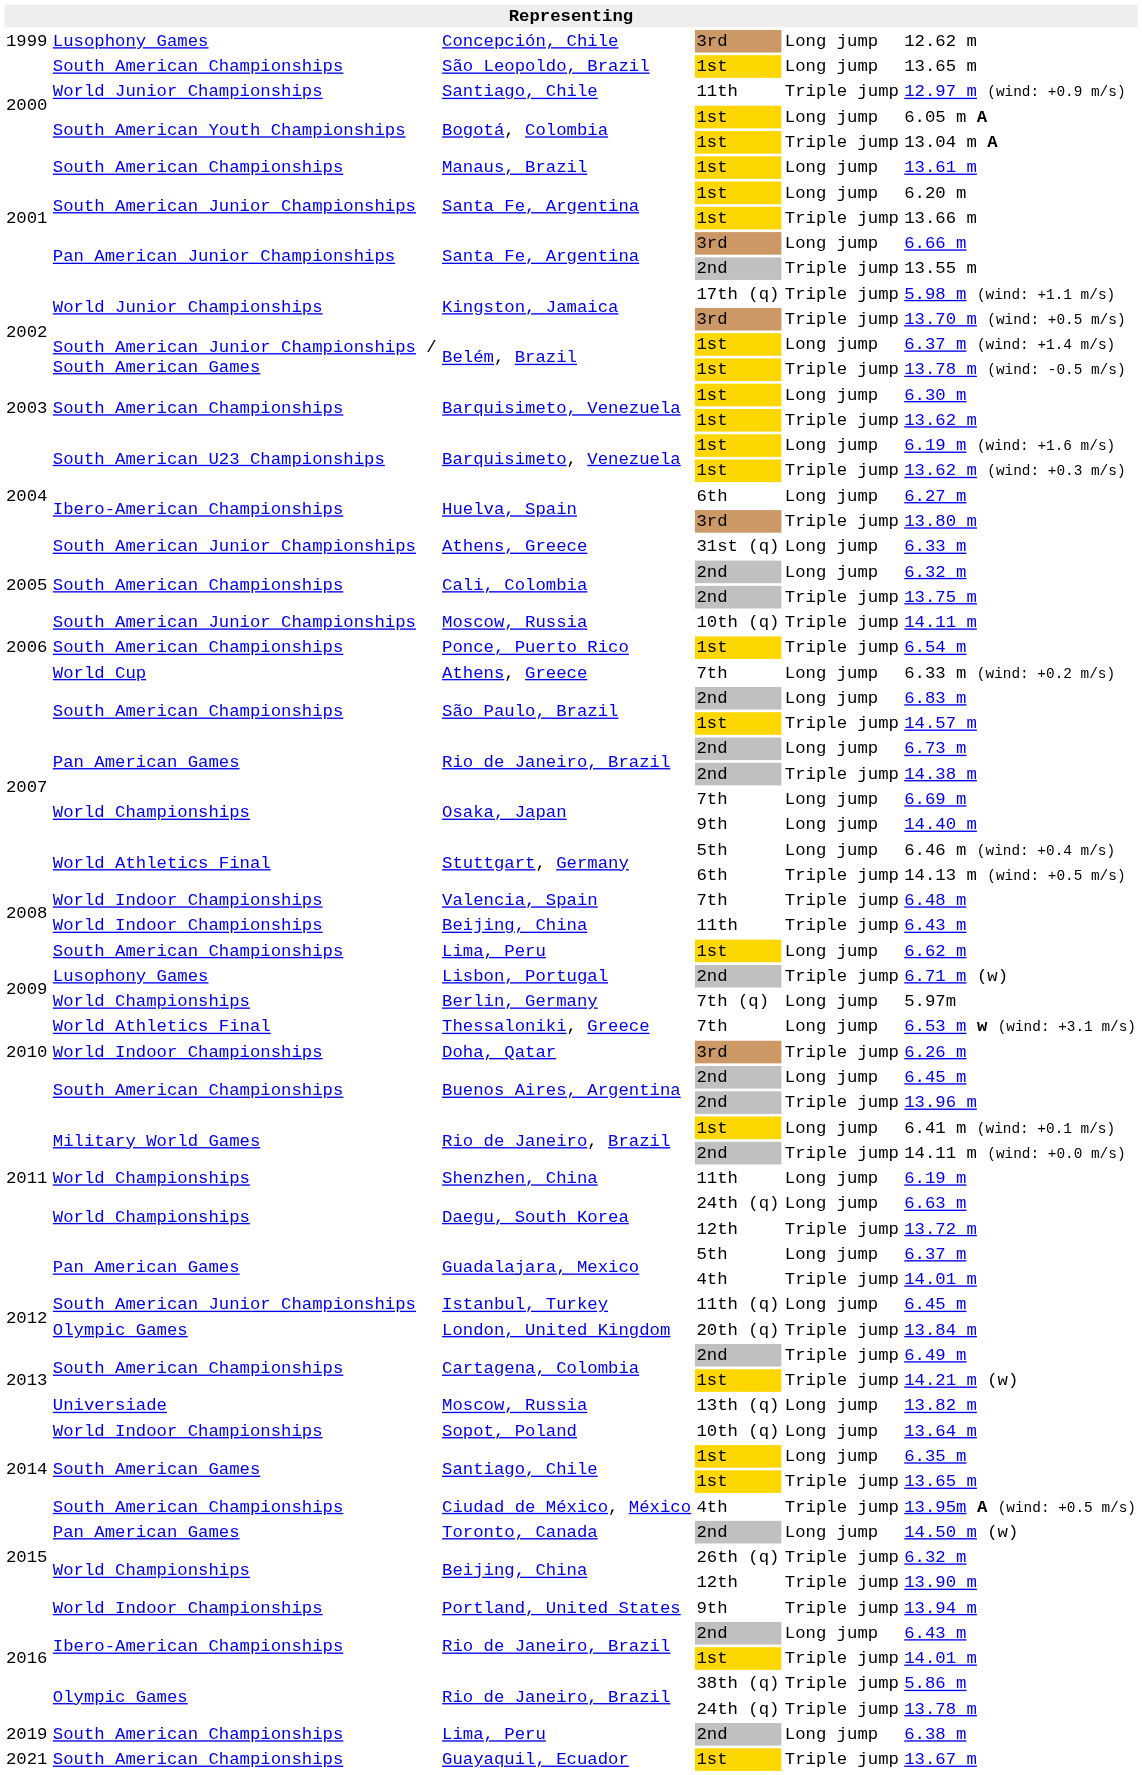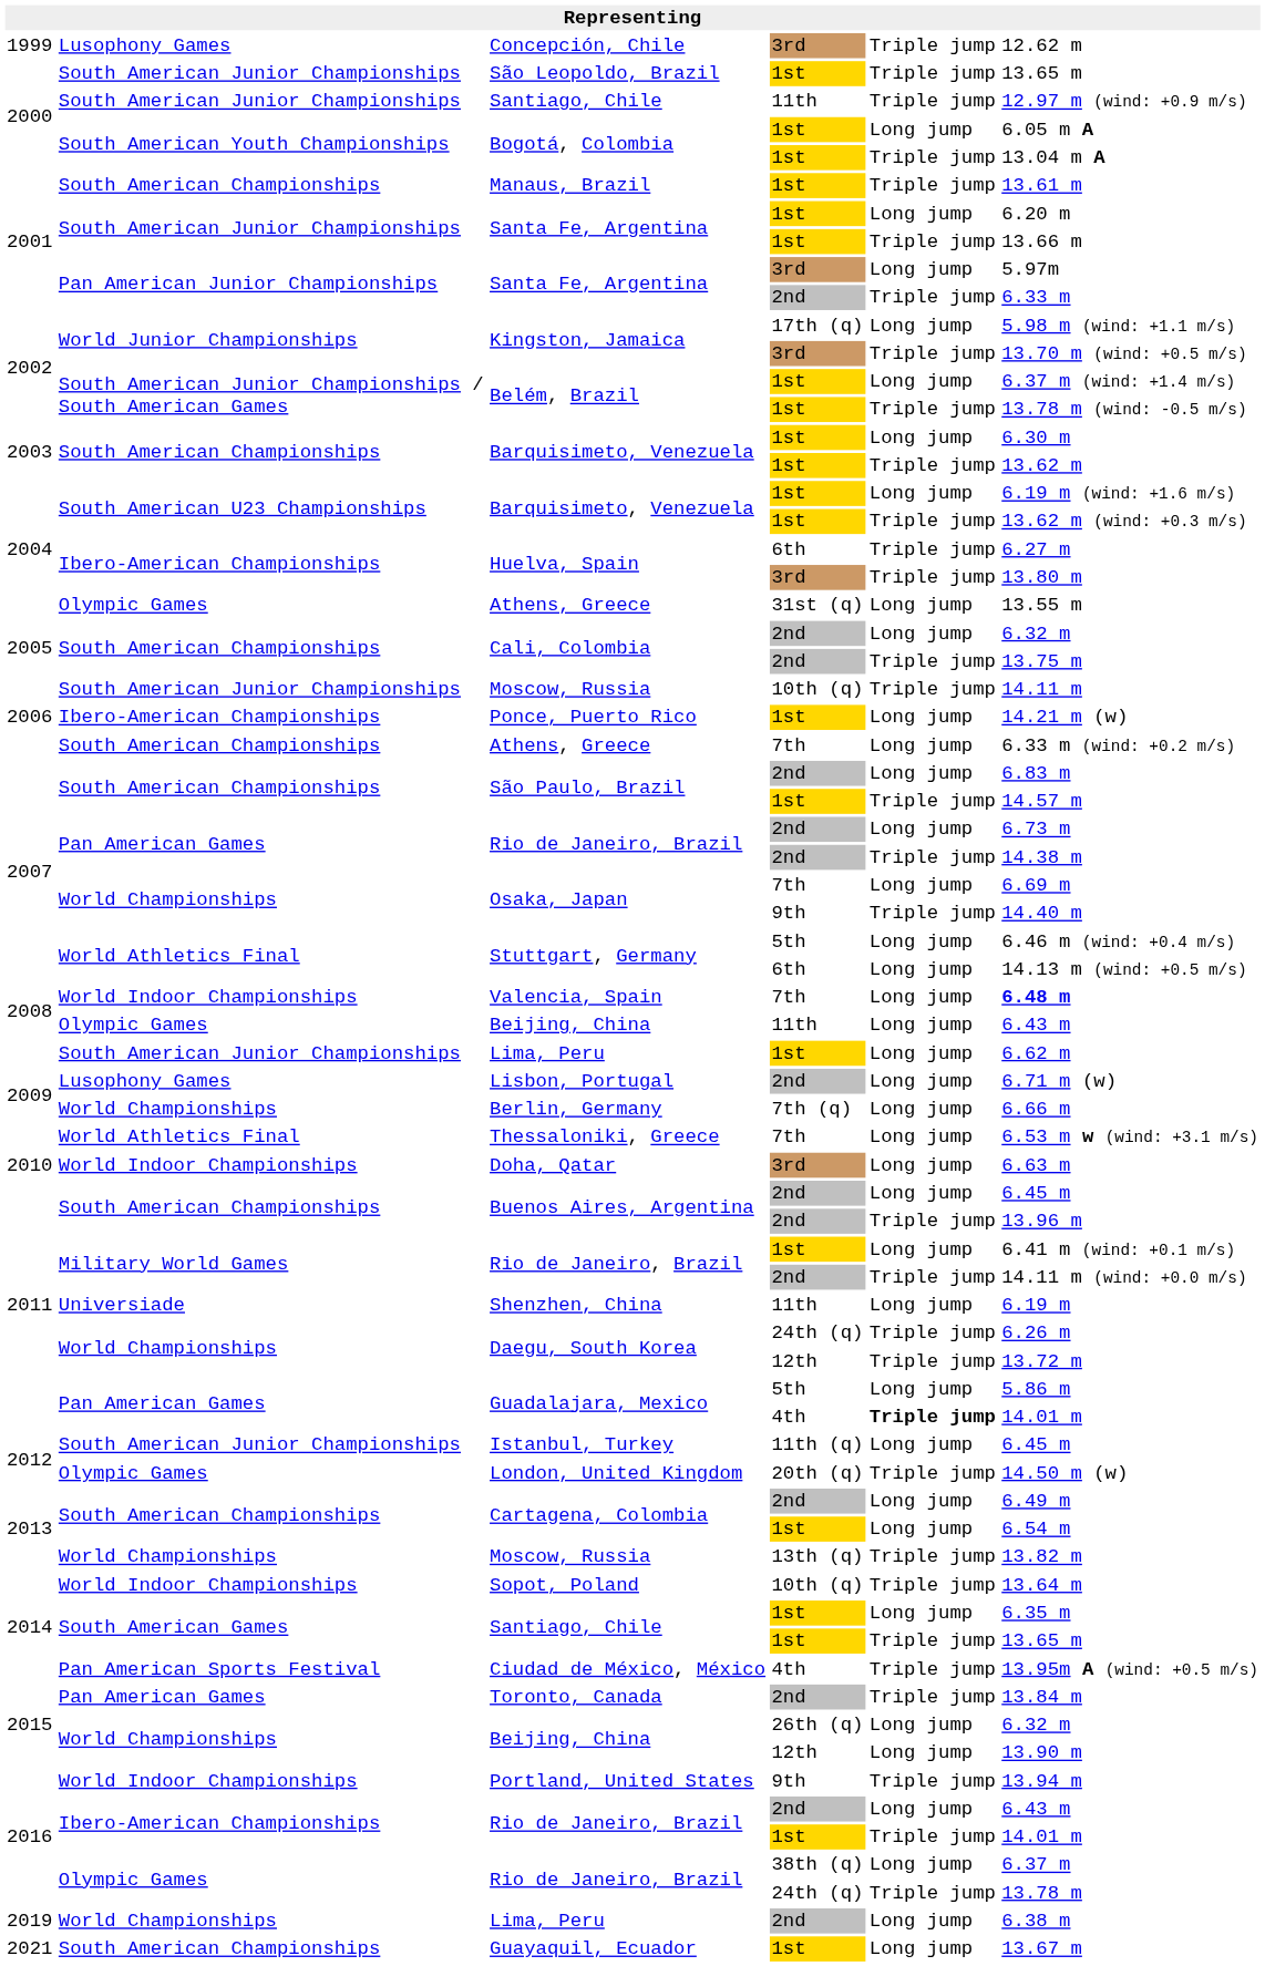Concepción, Chile | column 5: Long jump -> Triple jump
São Leopoldo, Brazil | column 2: South American Championships -> South American Junior Championships
São Leopoldo, Brazil | column 5: Long jump -> Triple jump
Santiago, Chile / 11th | column 2: World Junior Championships -> South American Junior Championships
Manaus, Brazil | column 5: Long jump -> Triple jump
Santa Fe, Argentina / 3rd | column 6: 6.66 m -> 5.97m
Santa Fe, Argentina / 2nd | column 6: 13.55 m -> 6.33 m
Kingston, Jamaica / 17th (q) | column 5: Triple jump -> Long jump
Huelva, Spain / 6th | column 5: Long jump -> Triple jump
Athens, Greece / 31st (q) | column 2: South American Junior Championships -> Olympic Games
Athens, Greece / 31st (q) | column 6: 6.33 m -> 13.55 m
Ponce, Puerto Rico | column 2: South American Championships -> Ibero-American Championships
Ponce, Puerto Rico | column 5: Triple jump -> Long jump
Ponce, Puerto Rico | column 6: 6.54 m -> 14.21 m (w)
Athens, Greece / 7th | column 2: World Cup -> South American Championships
Osaka, Japan / 9th | column 5: Long jump -> Triple jump
Stuttgart, Germany / 6th | column 5: Triple jump -> Long jump
Valencia, Spain | column 5: Triple jump -> Long jump
Valencia, Spain | column 6: normal -> bold
Beijing, China / 11th | column 2: World Indoor Championships -> Olympic Games
Beijing, China / 11th | column 5: Triple jump -> Long jump
Lima, Peru / 1st | column 2: South American Championships -> South American Junior Championships
Lisbon, Portugal | column 5: Triple jump -> Long jump
Berlin, Germany | column 6: 5.97m -> 6.66 m
Doha, Qatar | column 5: Triple jump -> Long jump
Doha, Qatar | column 6: 6.26 m -> 6.63 m
Shenzhen, China | column 2: World Championships -> Universiade
Daegu, South Korea / 24th (q) | column 5: Long jump -> Triple jump
Daegu, South Korea / 24th (q) | column 6: 6.63 m -> 6.26 m
Guadalajara, Mexico / 5th | column 6: 6.37 m -> 5.86 m
Guadalajara, Mexico / 4th | column 5: normal -> bold
London, United Kingdom | column 6: 13.84 m -> 14.50 m (w)
Cartagena, Colombia / 2nd | column 5: Triple jump -> Long jump
Cartagena, Colombia / 1st | column 5: Triple jump -> Long jump
Cartagena, Colombia / 1st | column 6: 14.21 m (w) -> 6.54 m
Moscow, Russia / 13th (q) | column 2: Universiade -> World Championships
Moscow, Russia / 13th (q) | column 5: Long jump -> Triple jump
Sopot, Poland | column 5: Long jump -> Triple jump
Ciudad de México, México | column 2: South American Championships -> Pan American Sports Festival
Toronto, Canada | column 5: Long jump -> Triple jump
Toronto, Canada | column 6: 14.50 m (w) -> 13.84 m
Beijing, China / 26th (q) | column 5: Triple jump -> Long jump
Beijing, China / 12th | column 5: Triple jump -> Long jump
Rio de Janeiro, Brazil / 38th (q) | column 5: Triple jump -> Long jump
Rio de Janeiro, Brazil / 38th (q) | column 6: 5.86 m -> 6.37 m
Lima, Peru / 2nd | column 2: South American Championships -> World Championships
Guayaquil, Ecuador | column 5: Triple jump -> Long jump
